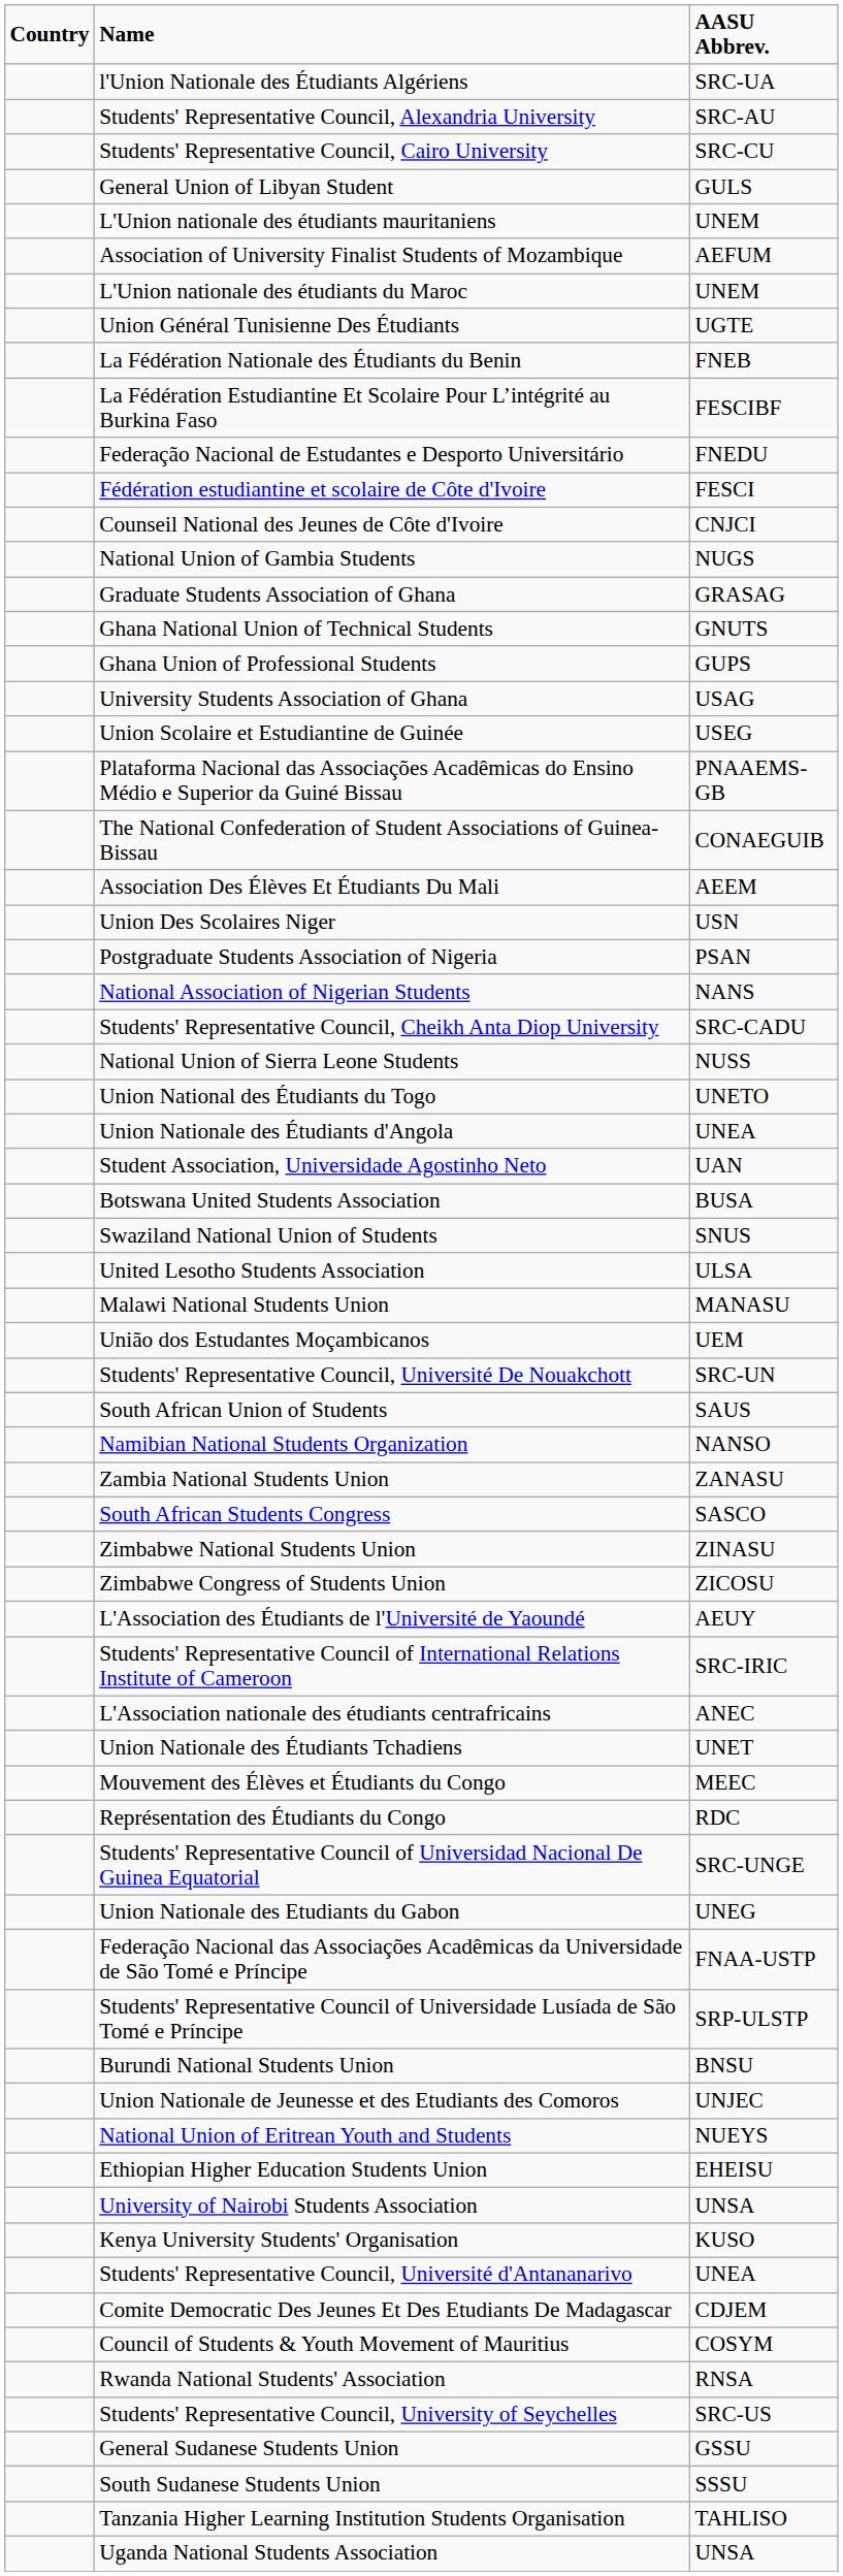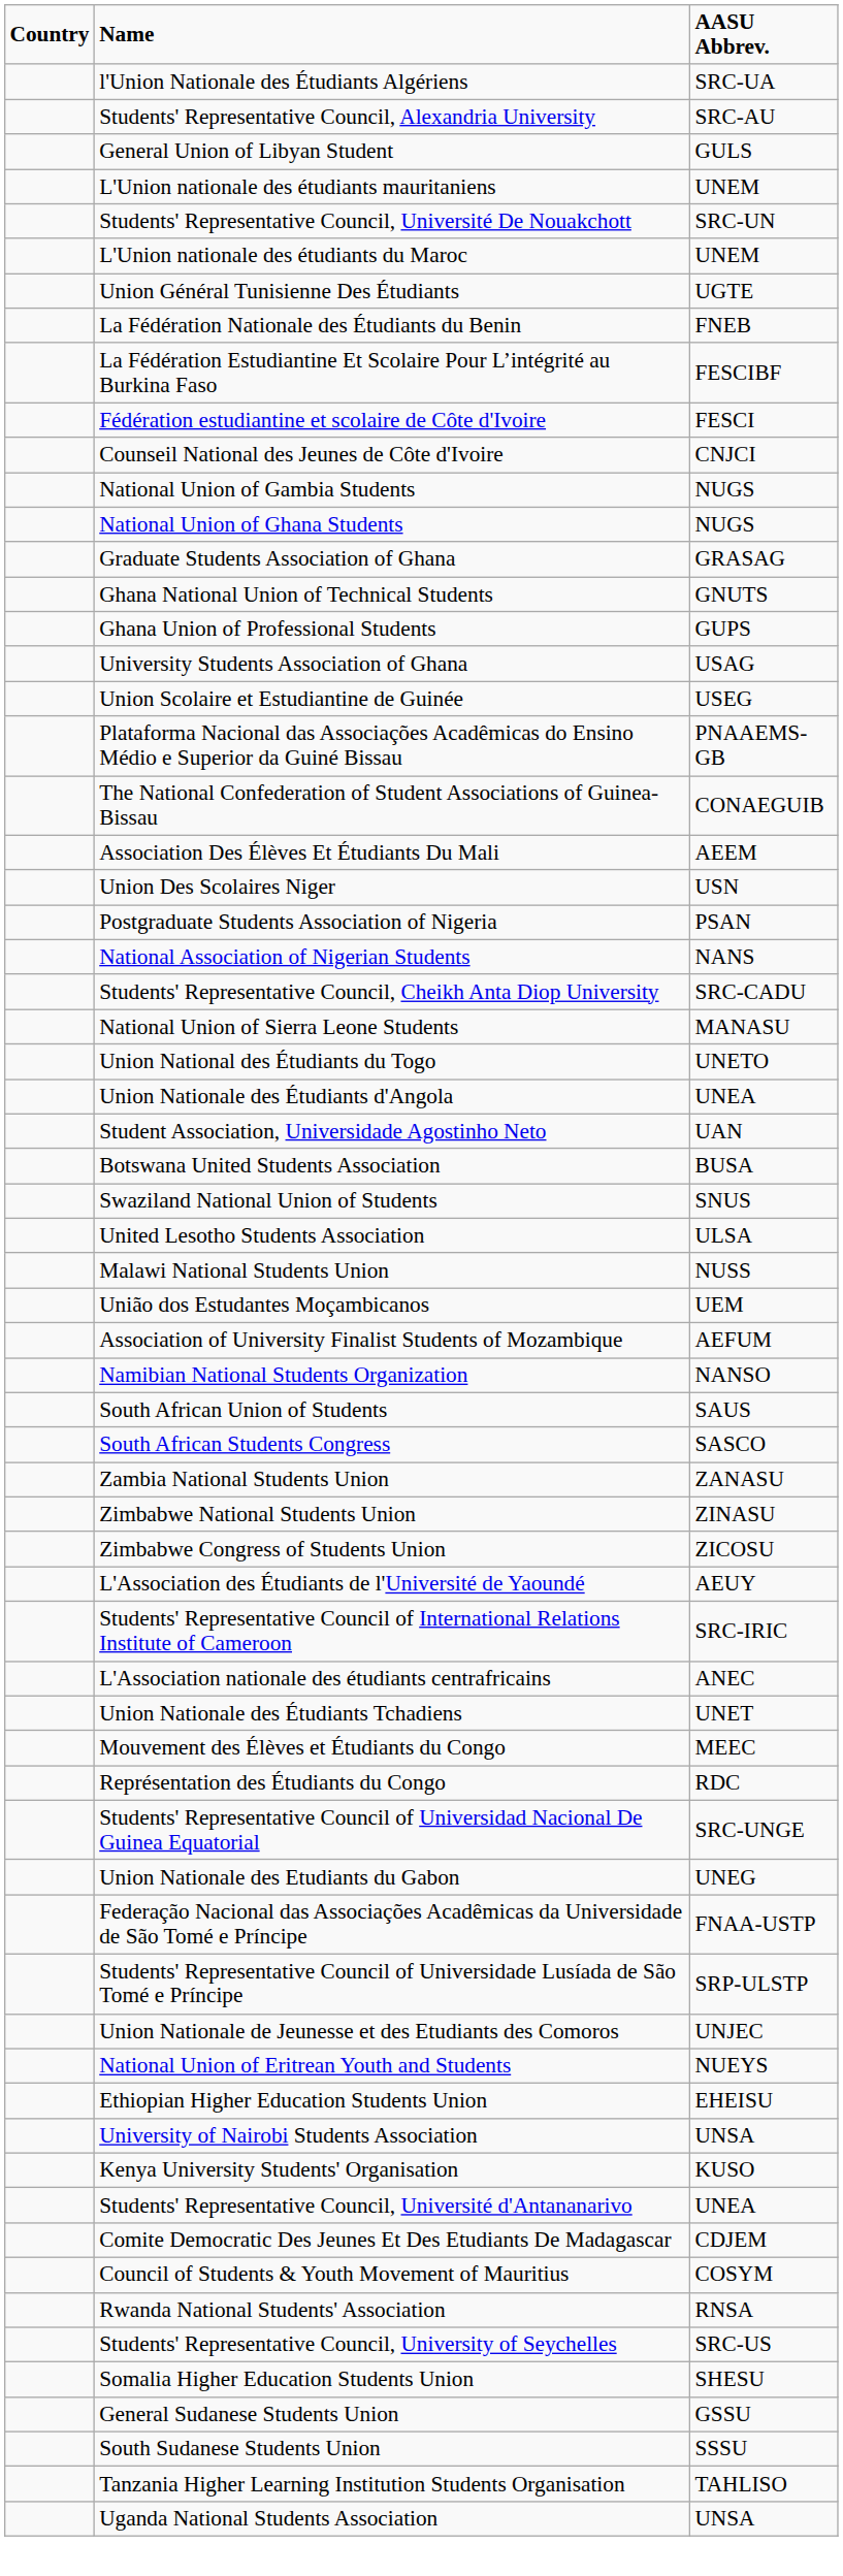- row: Students' Representative Council, Cairo University | SRC-CU
rows swapped: Students' Representative Council, Université De Nouakchott <-> Association of University Finalist Students of Mozambique
- row: Federação Nacional de Estudantes e Desporto Universitário | FNEDU
+ row: National Union of Ghana Students | NUGS
National Union of Sierra Leone Students | AASU Abbrev.: NUSS -> MANASU
Malawi National Students Union | AASU Abbrev.: MANASU -> NUSS
rows swapped: Namibian National Students Organization <-> South African Union of Students
rows swapped: South African Students Congress <-> Zambia National Students Union
- row: Burundi National Students Union | BNSU
+ row: Somalia Higher Education Students Union | SHESU
